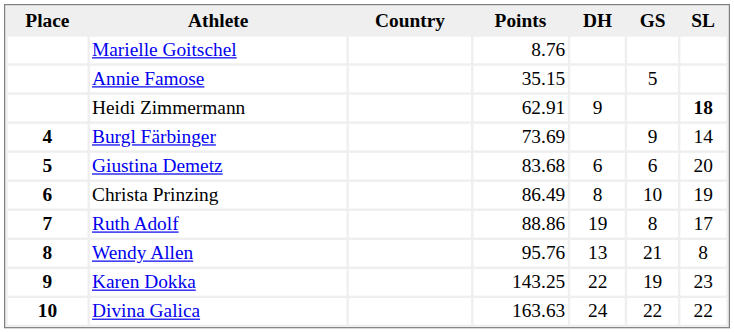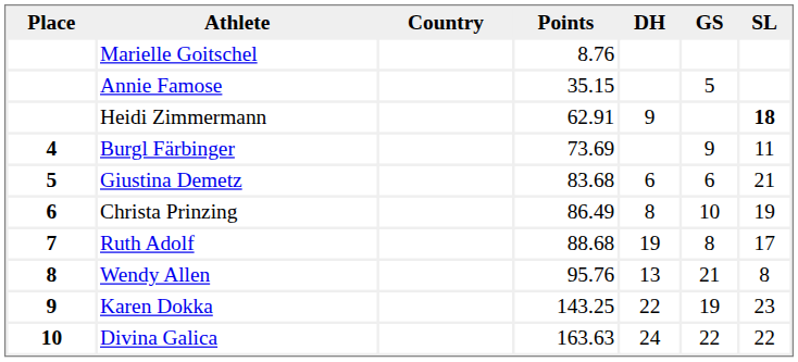Burgl Färbinger | SL: 14 -> 11
Giustina Demetz | SL: 20 -> 21
Ruth Adolf | Points: 88.86 -> 88.68
